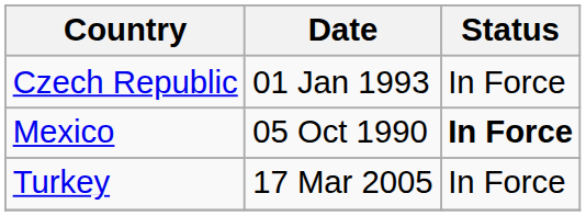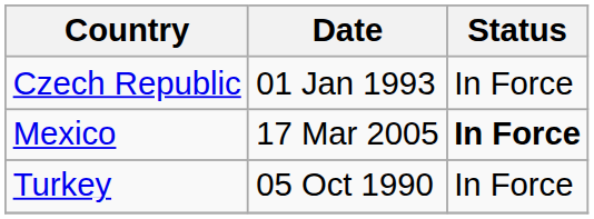Mexico | Date: 05 Oct 1990 -> 17 Mar 2005
Turkey | Date: 17 Mar 2005 -> 05 Oct 1990
